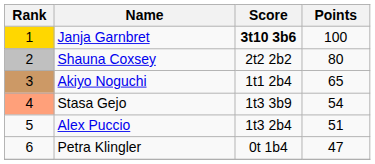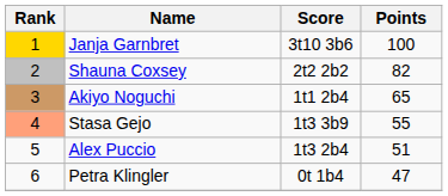Janja Garnbret | Score: bold -> normal
Shauna Coxsey | Points: 80 -> 82
Stasa Gejo | Points: 54 -> 55
